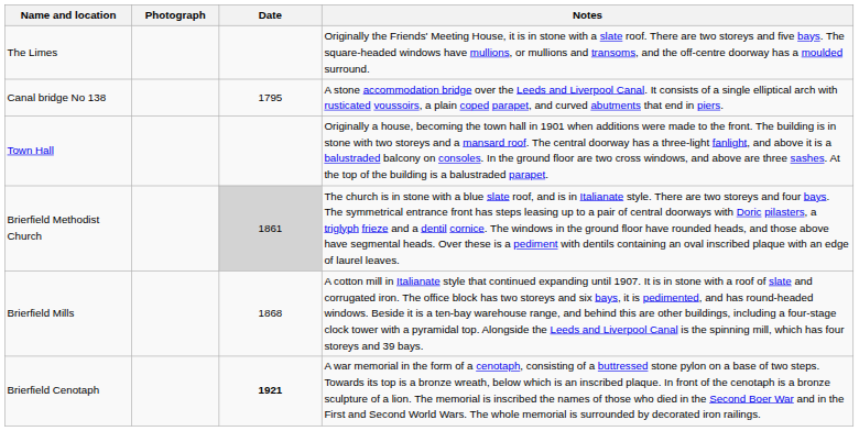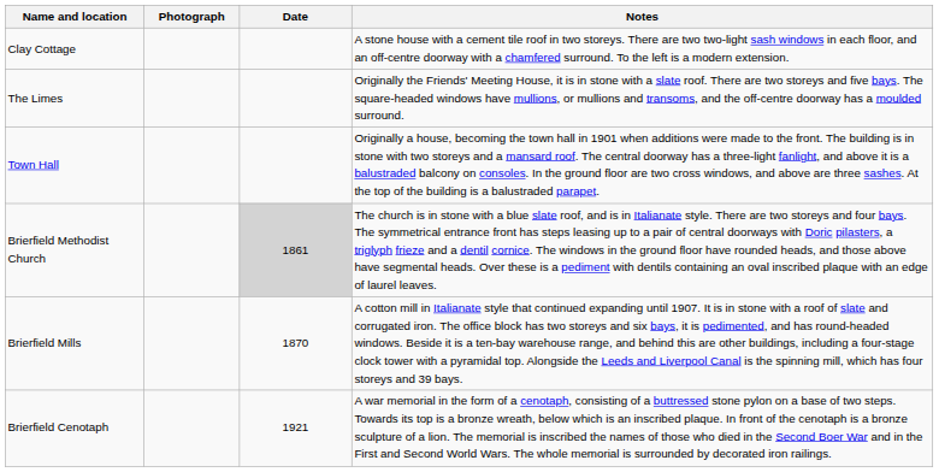+ row: Clay Cottage | A stone house with a cement tile roof in two storeys. There are two two-light sash windows in each floor, and an off-centre doorway with a chamfered surround. To the left is a modern extension.
- row: Canal bridge No 138 | 1795 | A stone accommodation bridge over the Leeds and Liverpool Canal. It consists of a single elliptical arch with rusticated voussoirs, a plain coped parapet, and curved abutments that end in piers.
Brierfield Mills | Date: 1868 -> 1870
Brierfield Cenotaph | Date: bold -> normal
